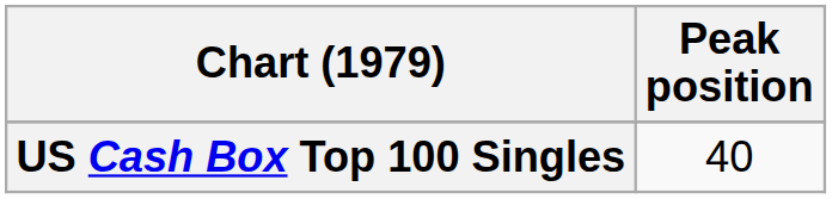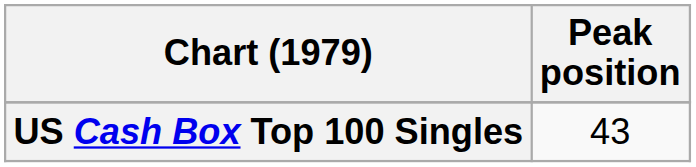US Cash Box Top 100 Singles | Peak position: 40 -> 43
